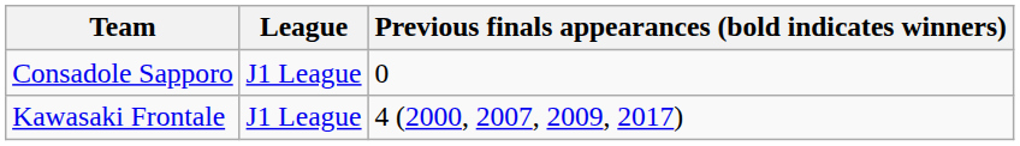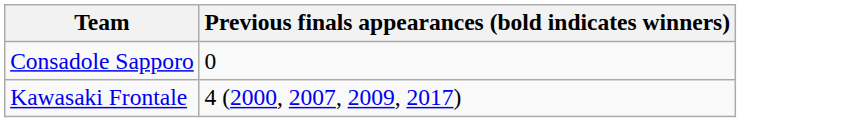- column: League | J1 League | J1 League
